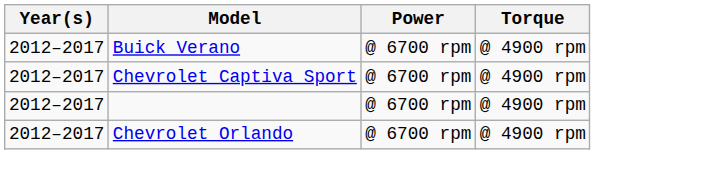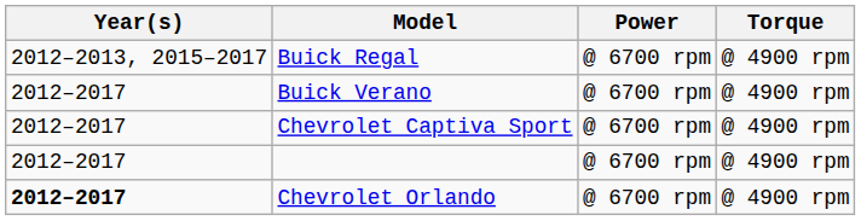+ row: 2012–2013, 2015–2017 | Buick Regal | @ 6700 rpm | @ 4900 rpm
Chevrolet Orlando | Year(s): normal -> bold
